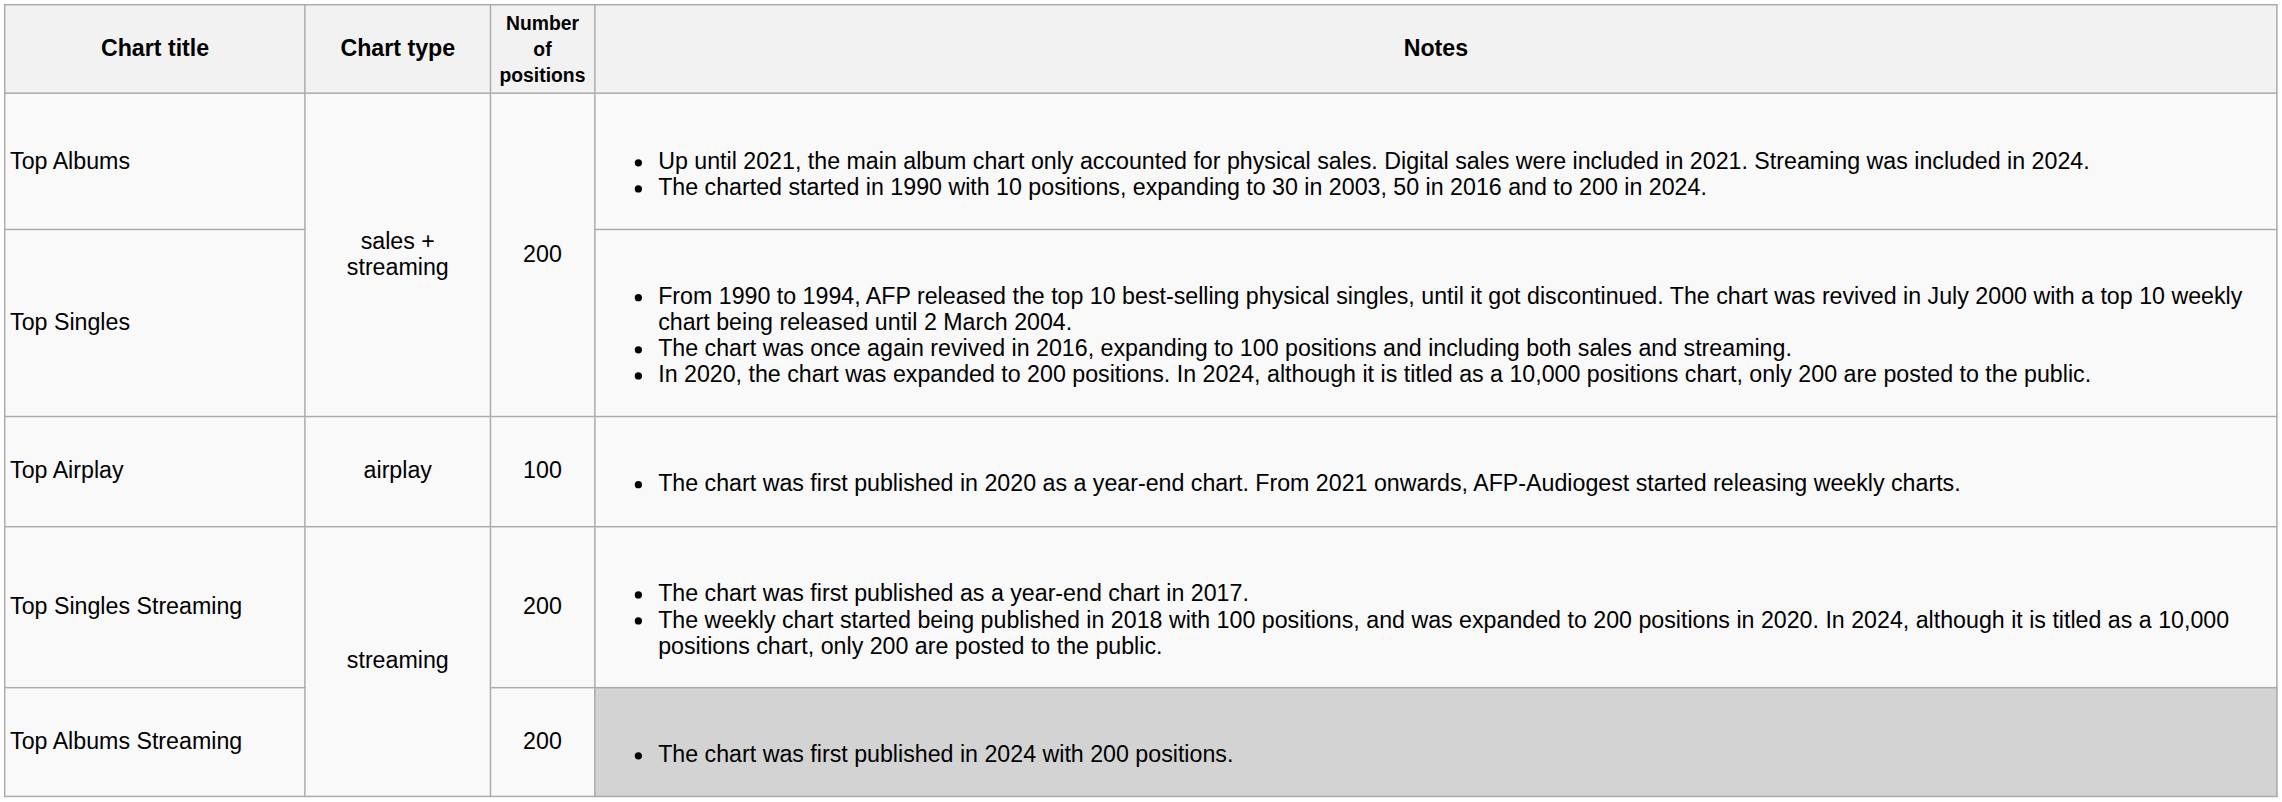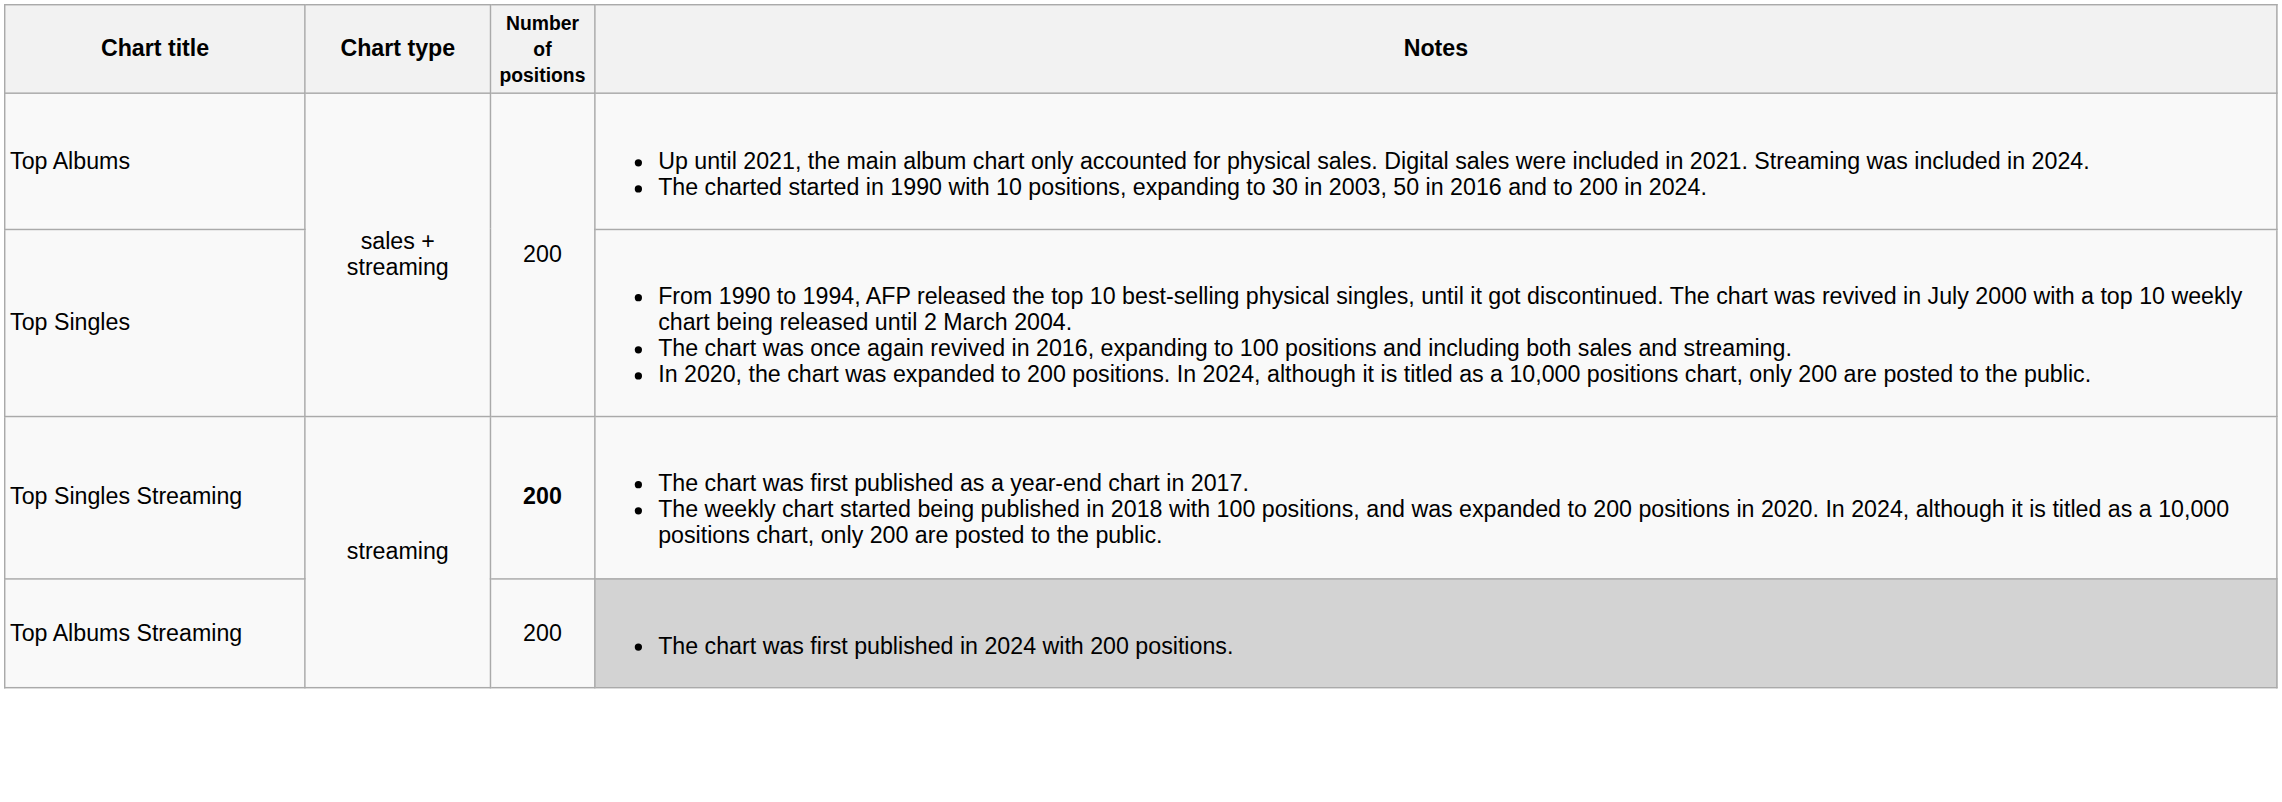- row: Top Airplay | airplay | 100 | The chart was first published in 2020 as a year-end chart. From 2021 onwards, AFP-Audiogest started releasing weekly charts.
Top Singles Streaming | Number of positions: normal -> bold
